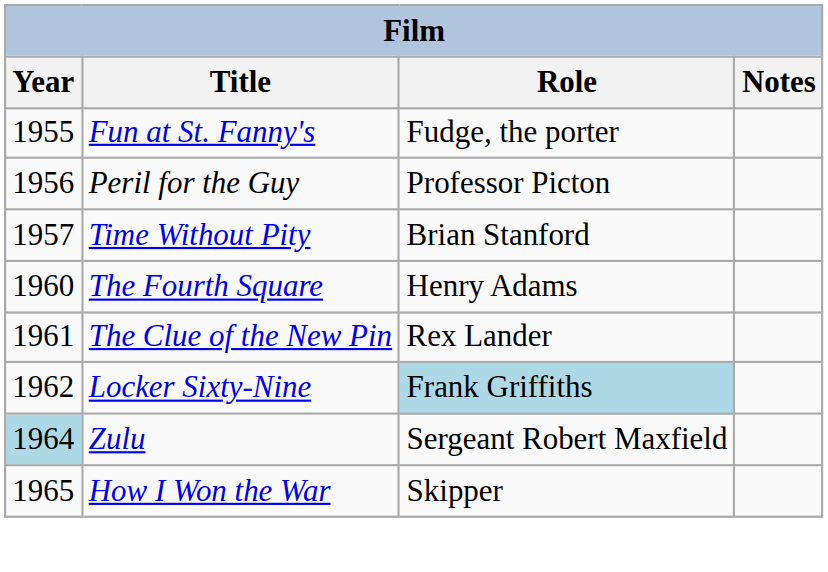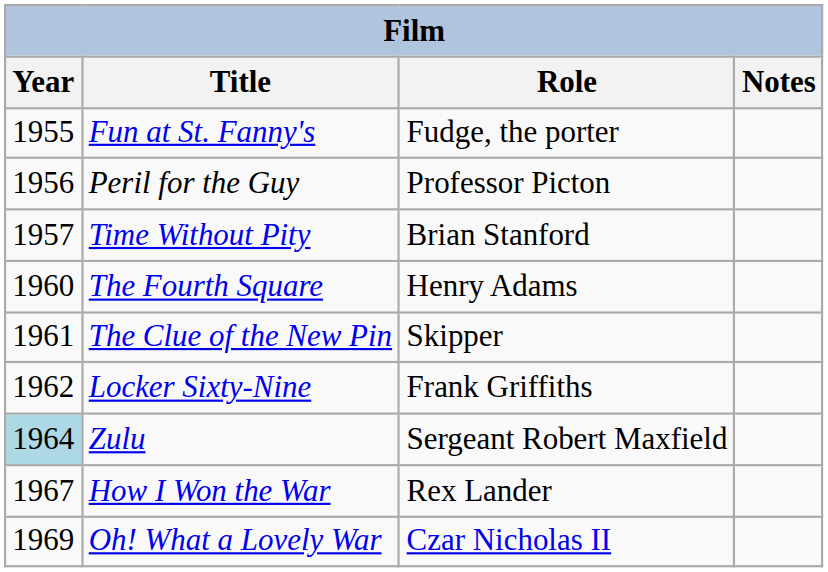The Clue of the New Pin | Role: Rex Lander -> Skipper
Locker Sixty-Nine | Role: lightblue background -> no background
How I Won the War | Year: 1965 -> 1967
How I Won the War | Role: Skipper -> Rex Lander
+ row: 1969 | Oh! What a Lovely War | Czar Nicholas II
